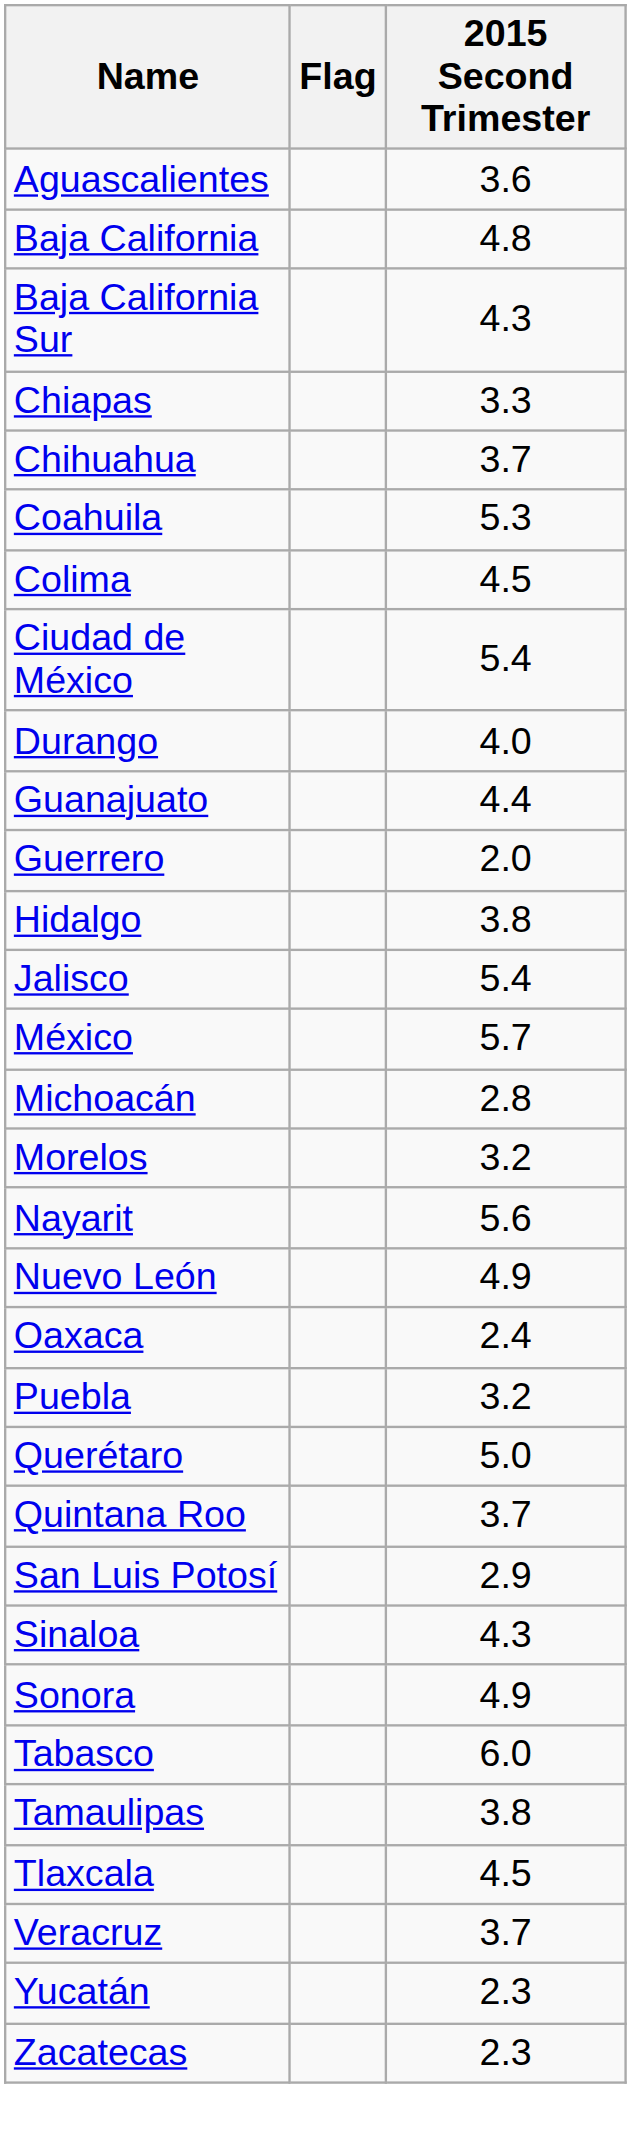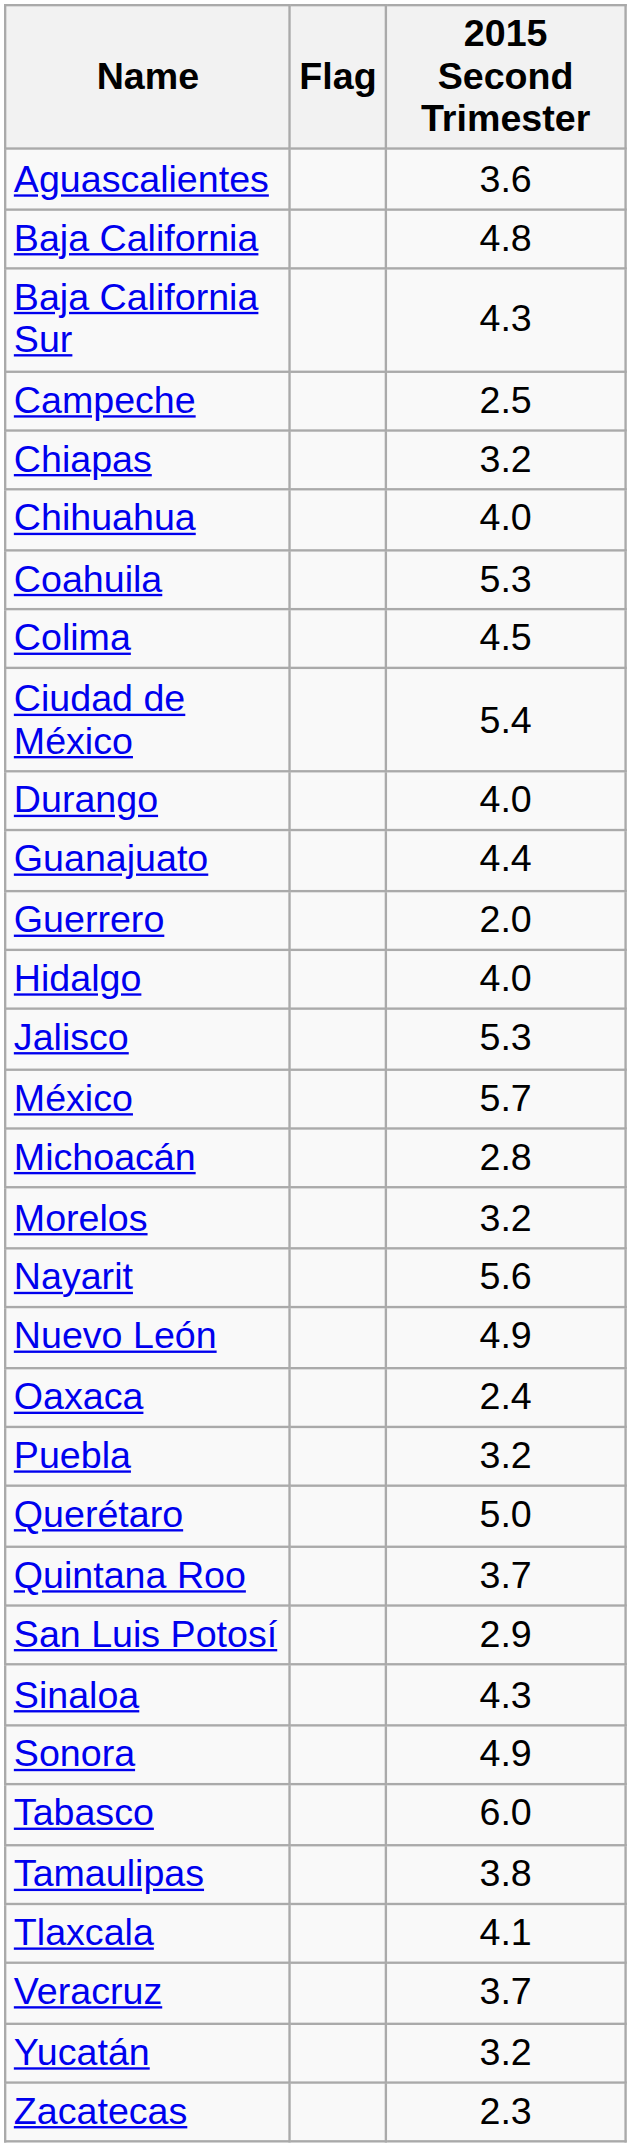+ row: Campeche | 2.5
Chiapas | 2015 Second Trimester: 3.3 -> 3.2
Chihuahua | 2015 Second Trimester: 3.7 -> 4.0
Hidalgo | 2015 Second Trimester: 3.8 -> 4.0
Jalisco | 2015 Second Trimester: 5.4 -> 5.3
Tlaxcala | 2015 Second Trimester: 4.5 -> 4.1
Yucatán | 2015 Second Trimester: 2.3 -> 3.2
